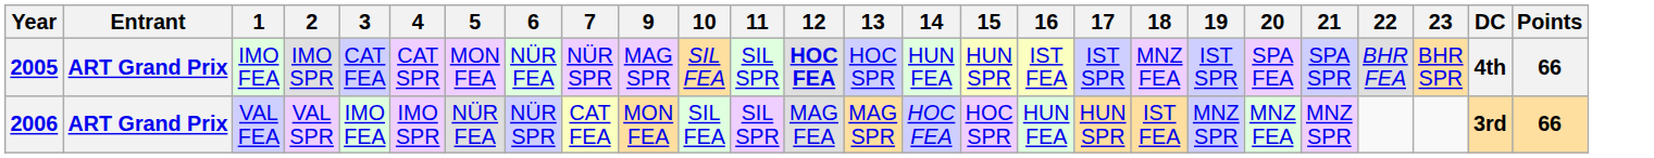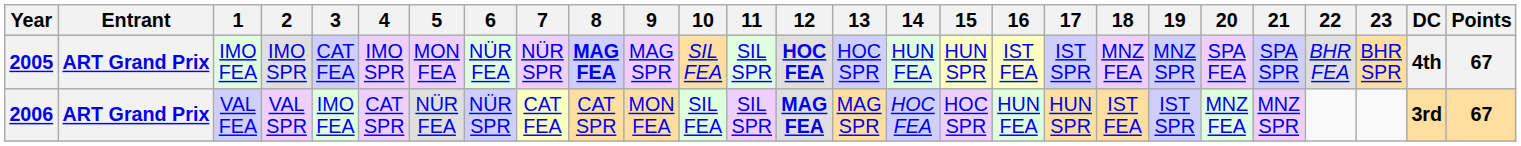+ column: 8 | MAG FEA | CAT SPR
2005 | 4: CAT SPR -> IMO SPR
2005 | 19: IST SPR -> MNZ SPR
2005 | Points: 66 -> 67
2006 | 4: IMO SPR -> CAT SPR
2006 | 12: normal -> bold
2006 | 19: MNZ SPR -> IST SPR
2006 | Points: 66 -> 67
